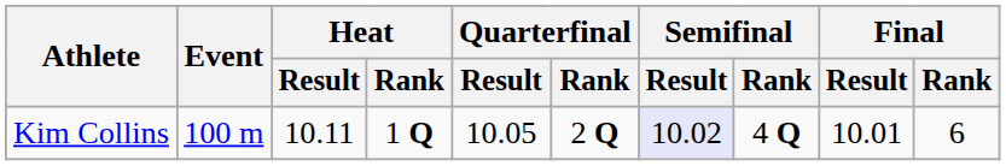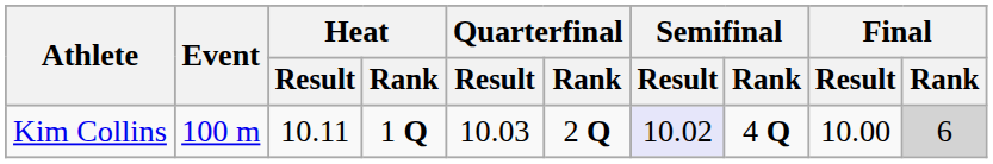Kim Collins | Quarterfinal / Result: 10.05 -> 10.03
Kim Collins | Final / Result: 10.01 -> 10.00
Kim Collins | Final / Rank: no background -> lightgrey background
